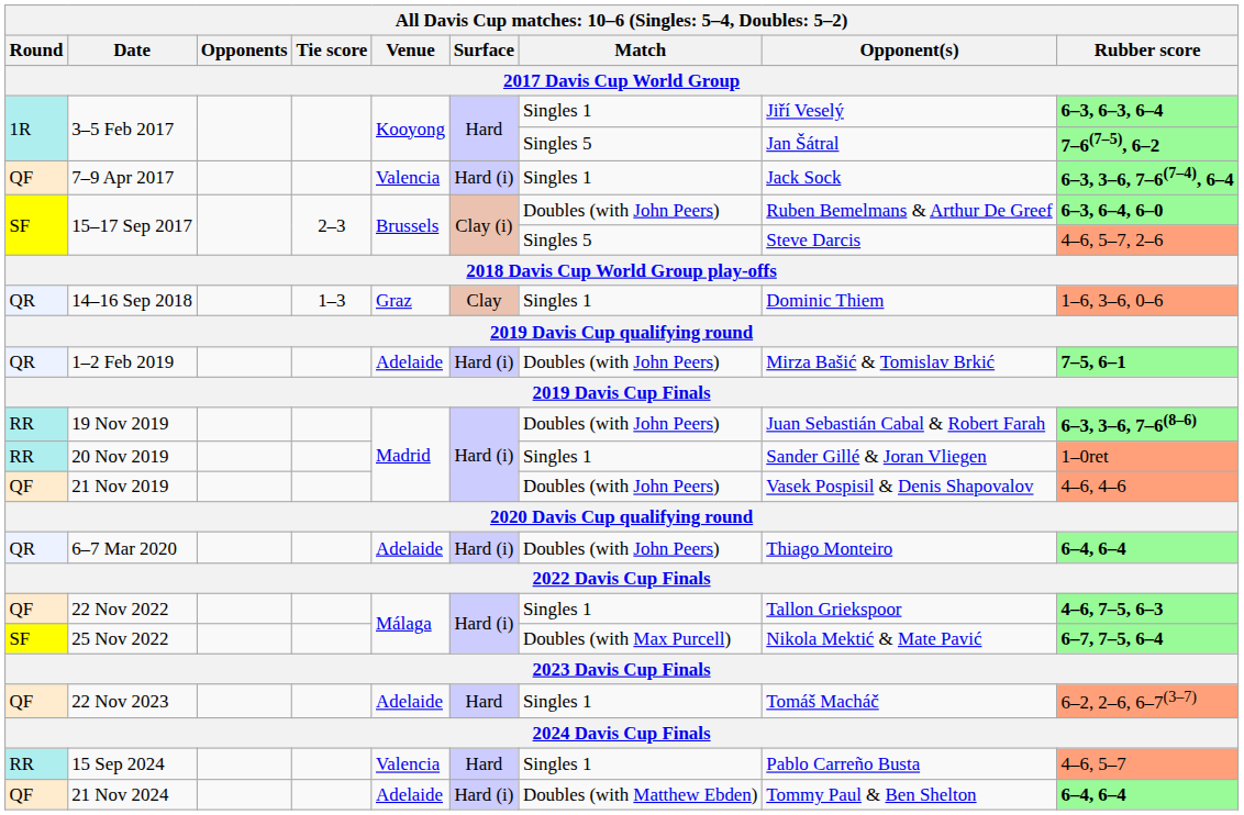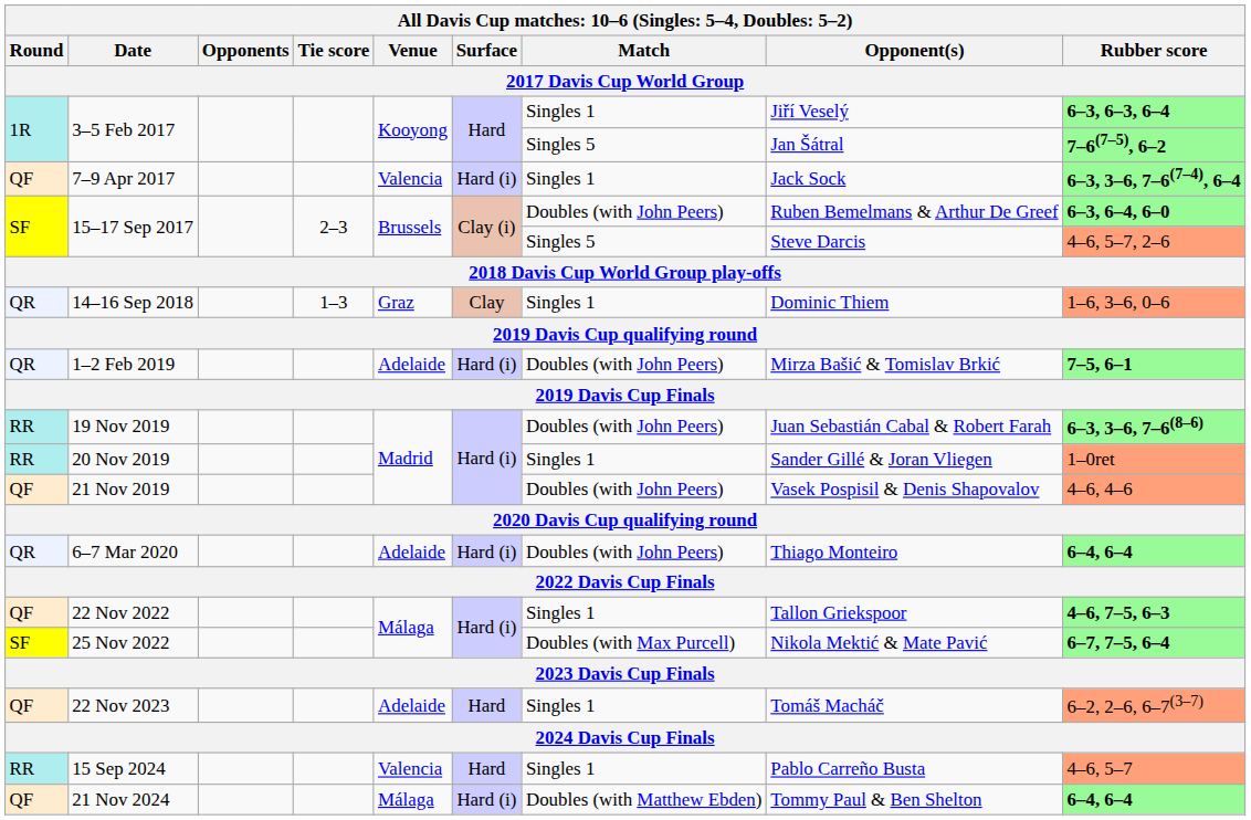21 Nov 2024 | Venue: Adelaide -> Málaga
